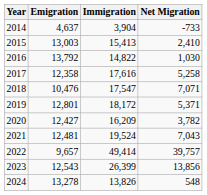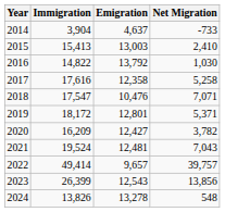columns swapped: Immigration <-> Emigration
